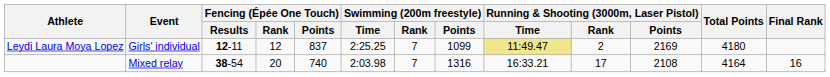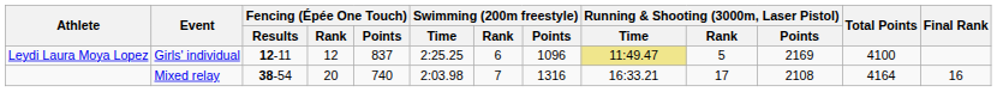Leydi Laura Moya Lopez | Swimming (200m freestyle) / Rank: 7 -> 6
Leydi Laura Moya Lopez | Swimming (200m freestyle) / Points: 1099 -> 1096
Leydi Laura Moya Lopez | Running & Shooting (3000m, Laser Pistol) / Rank: 2 -> 5
Leydi Laura Moya Lopez | Total Points: 4180 -> 4100
